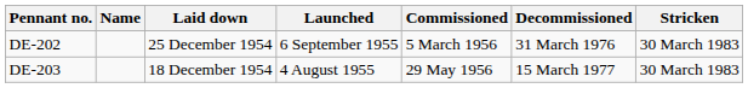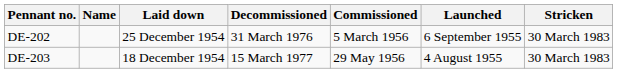columns swapped: Launched <-> Decommissioned
